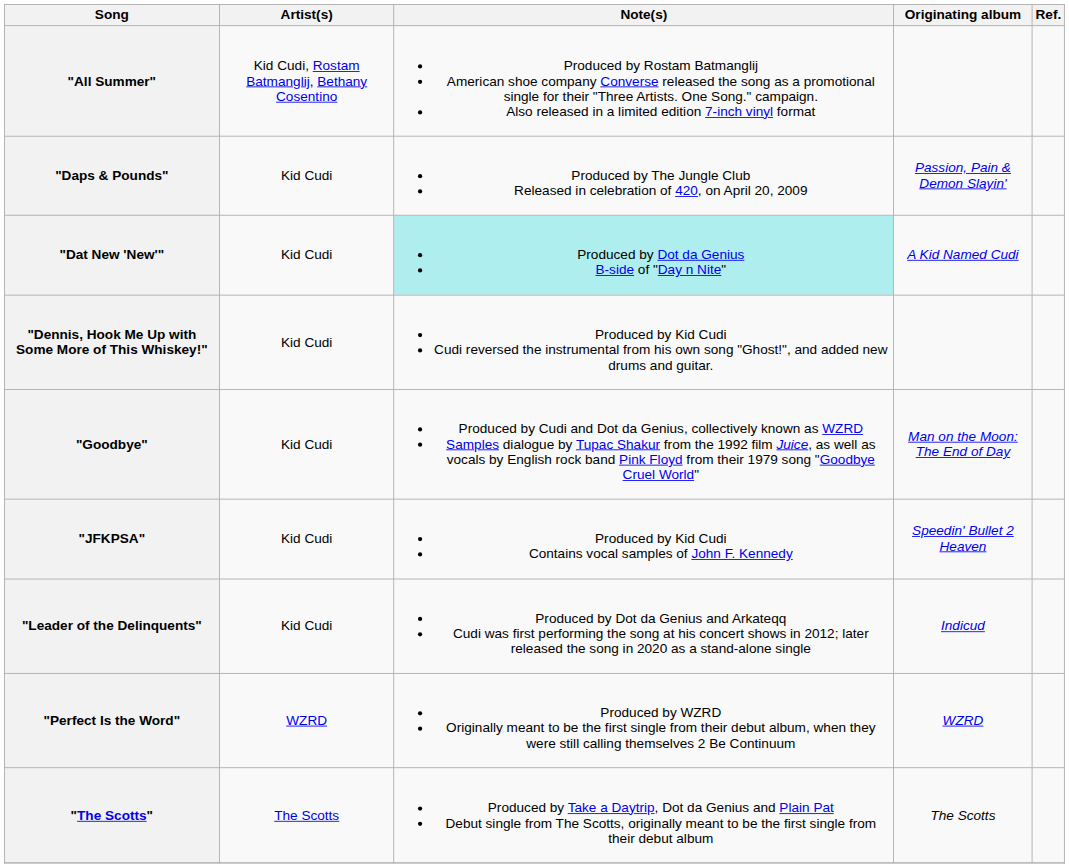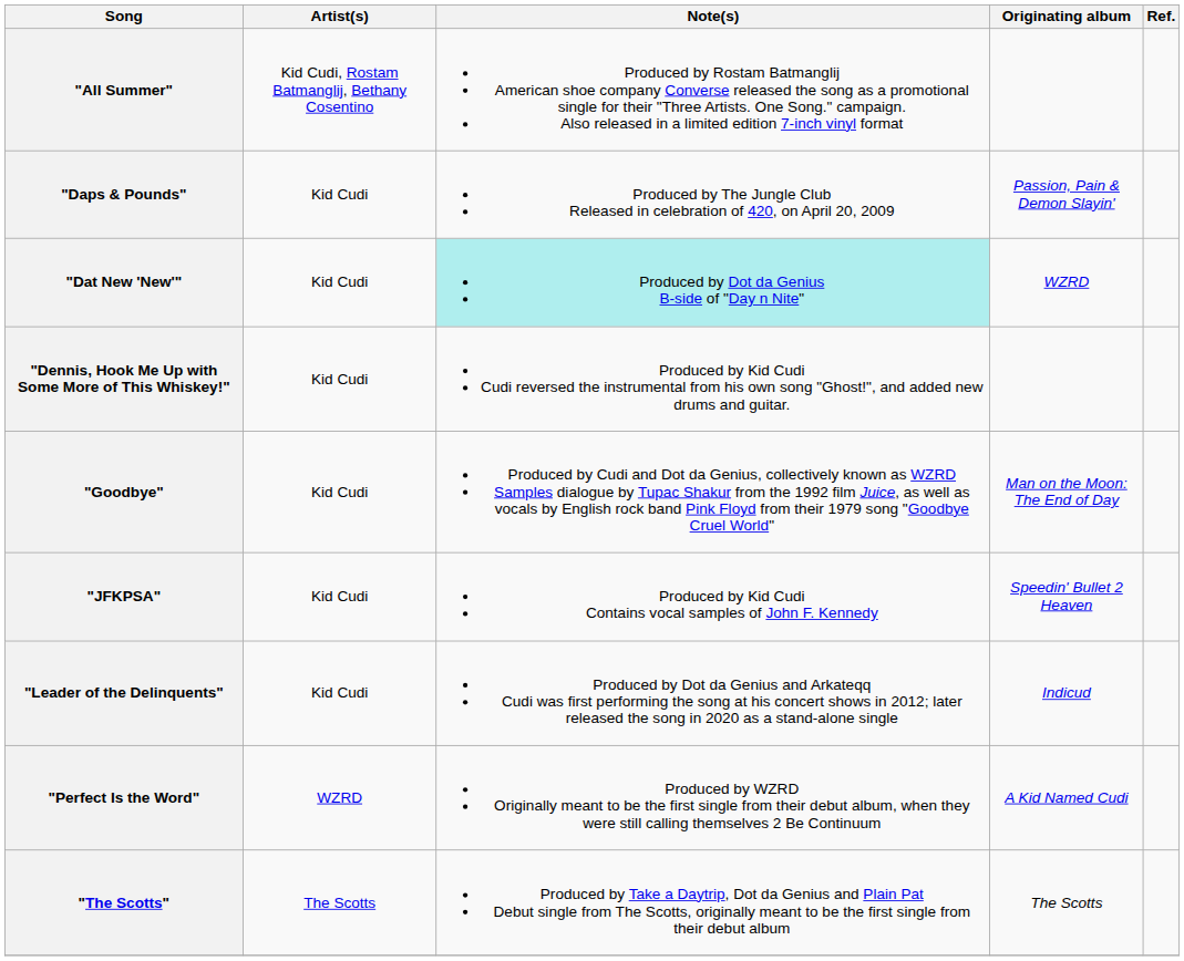"Dat New 'New'" | Originating album: A Kid Named Cudi -> WZRD
"Perfect Is the Word" | Originating album: WZRD -> A Kid Named Cudi
